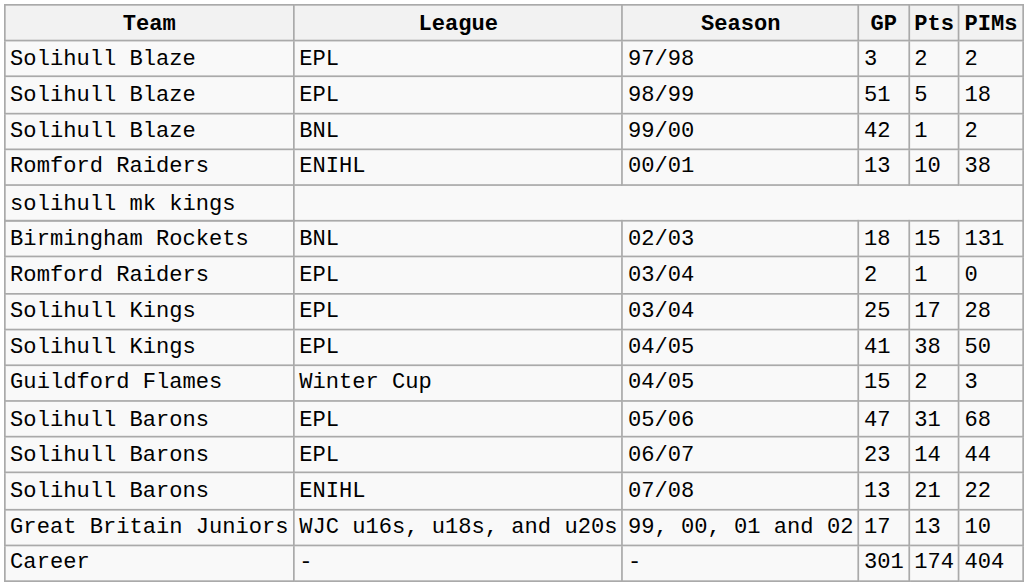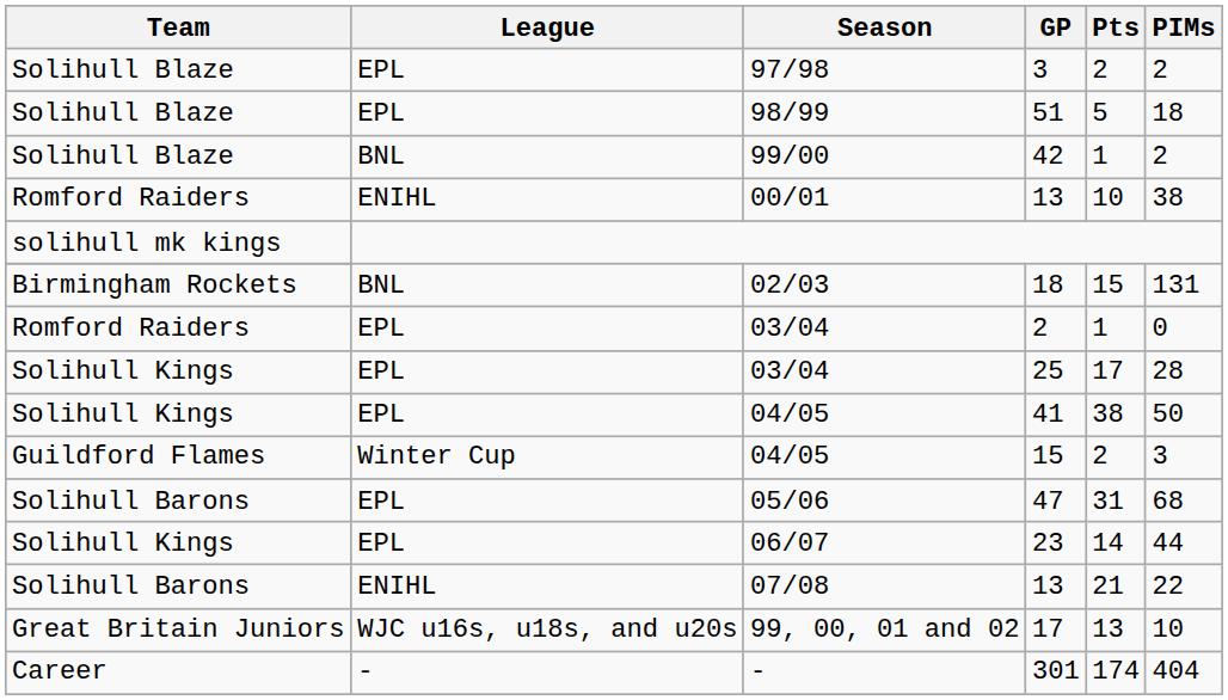23 | Team: Solihull Barons -> Solihull Kings
